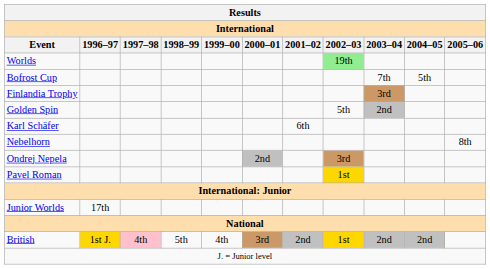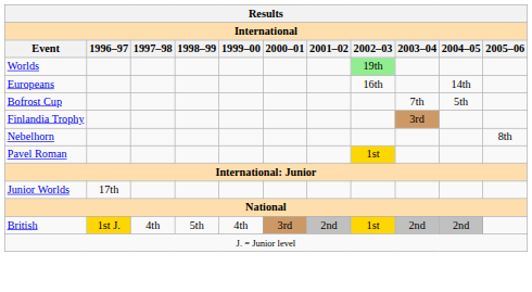+ row: Europeans | 16th | 14th
- row: Golden Spin | 5th | 2nd
- row: Karl Schäfer | 6th
- row: Ondrej Nepela | 2nd | 3rd
British | 1997–98: pink background -> no background
